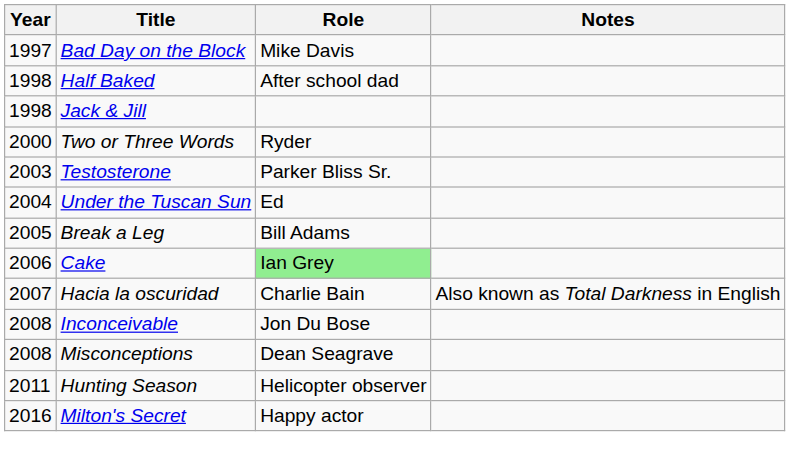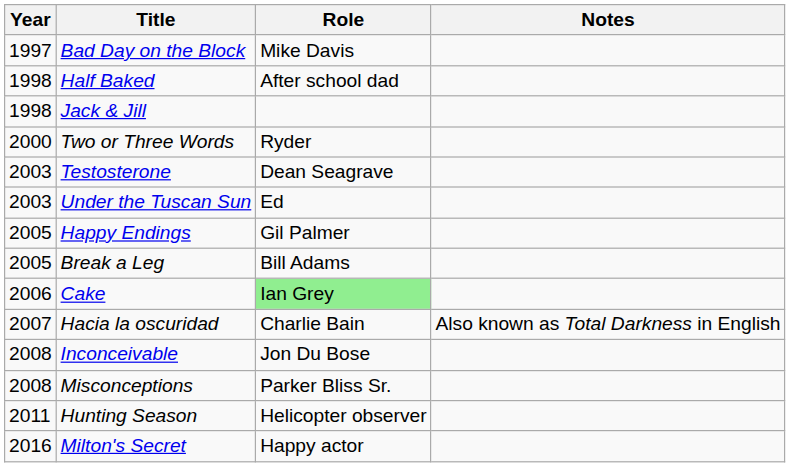Testosterone | Role: Parker Bliss Sr. -> Dean Seagrave
Under the Tuscan Sun | Year: 2004 -> 2003
+ row: 2005 | Happy Endings | Gil Palmer
Misconceptions | Role: Dean Seagrave -> Parker Bliss Sr.
